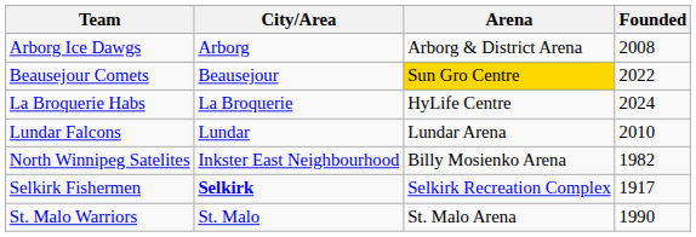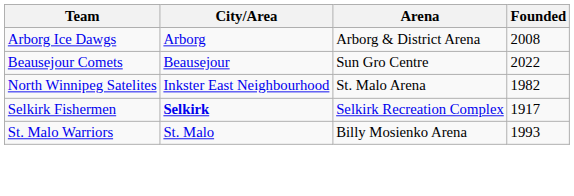Beausejour Comets | Arena: gold background -> no background
- row: La Broquerie Habs | La Broquerie | HyLife Centre | 2024
- row: Lundar Falcons | Lundar | Lundar Arena | 2010
North Winnipeg Satelites | Arena: Billy Mosienko Arena -> St. Malo Arena
St. Malo Warriors | Arena: St. Malo Arena -> Billy Mosienko Arena
St. Malo Warriors | Founded: 1990 -> 1993
